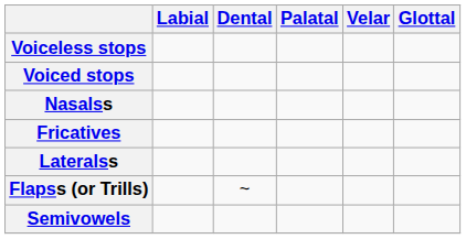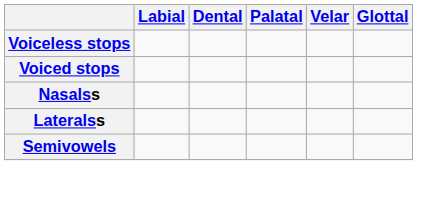- row: Fricatives
- row: Flapss (or Trills) | ~
